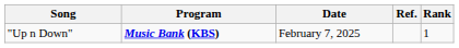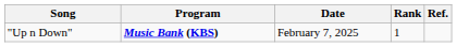columns swapped: Rank <-> Ref.
